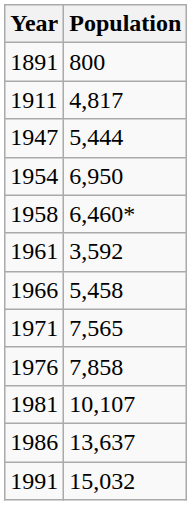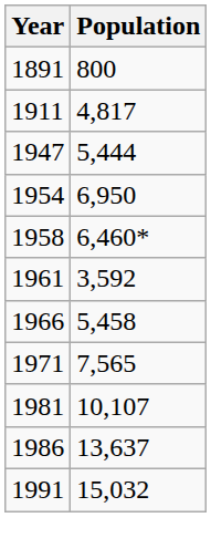- row: 1976 | 7,858
